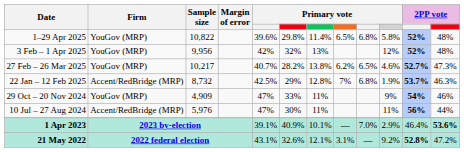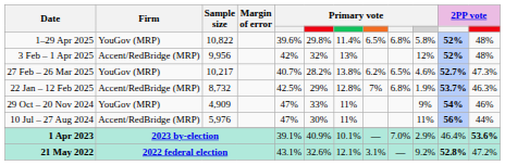3 Feb – 1 Apr 2025 | Firm: YouGov (MRP) -> Accent/RedBridge (MRP)
